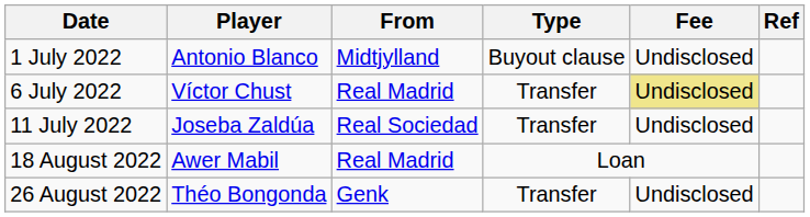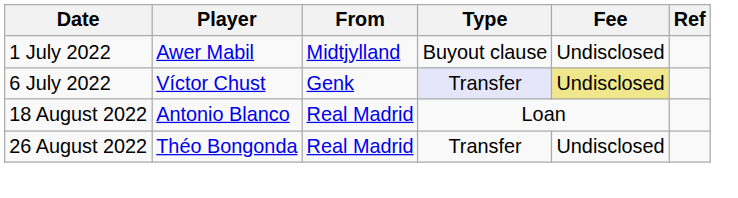1 July 2022 | Player: Antonio Blanco -> Awer Mabil
6 July 2022 | From: Real Madrid -> Genk
6 July 2022 | Type: no background -> lavender background
- row: 11 July 2022 | Joseba Zaldúa | Real Sociedad | Transfer | Undisclosed
18 August 2022 | Player: Awer Mabil -> Antonio Blanco
26 August 2022 | From: Genk -> Real Madrid
